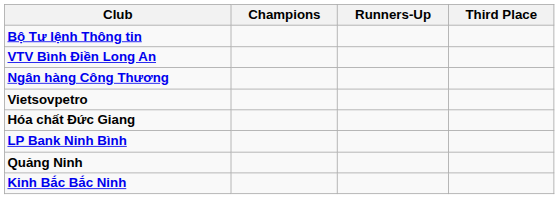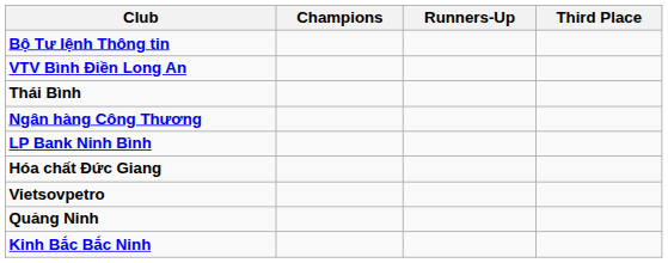+ row: Thái Bình
rows swapped: LP Bank Ninh Bình <-> Vietsovpetro
